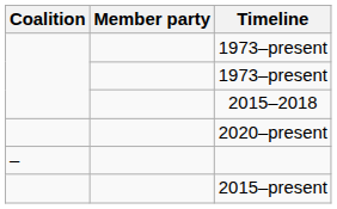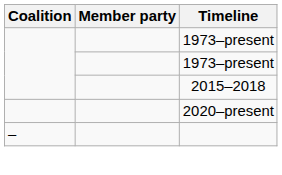- row: 2015–present
